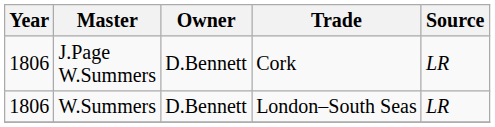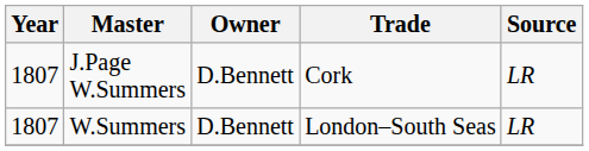J.Page W.Summers | Year: 1806 -> 1807
W.Summers | Year: 1806 -> 1807
